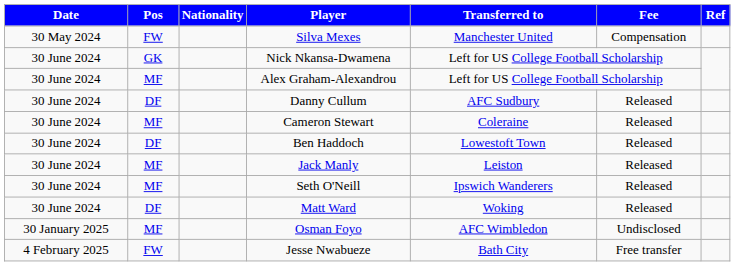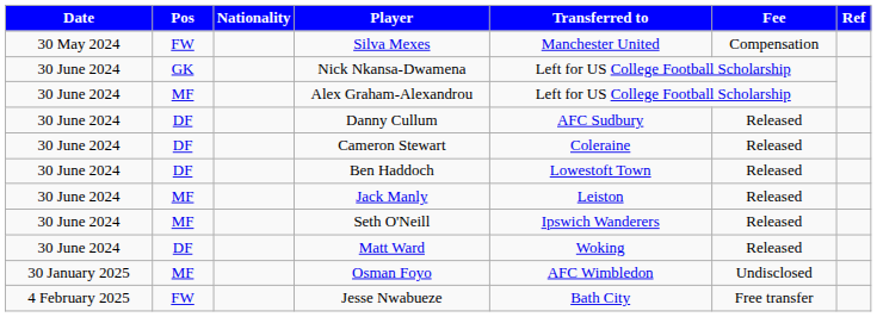Cameron Stewart | Pos: MF -> DF
